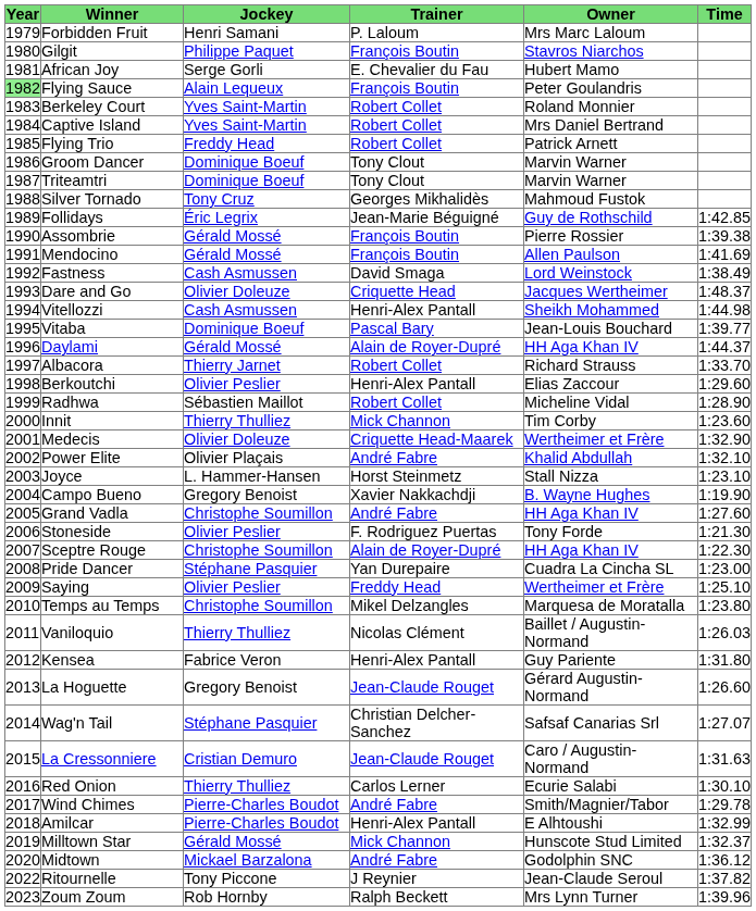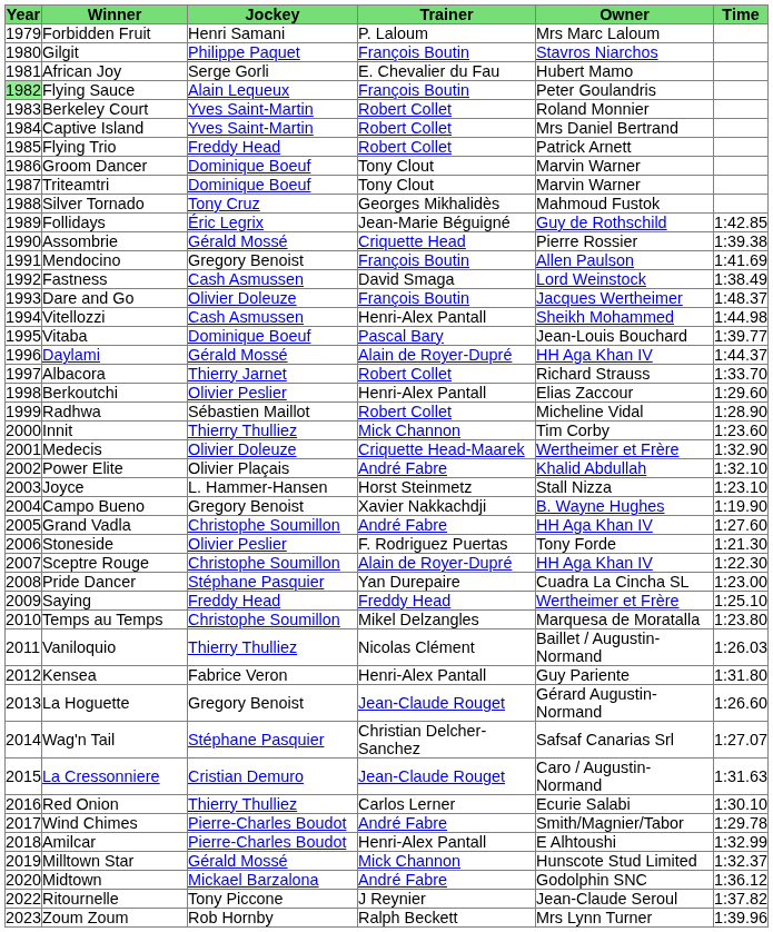Assombrie | Trainer: François Boutin -> Criquette Head
Mendocino | Jockey: Gérald Mossé -> Gregory Benoist
Dare and Go | Trainer: Criquette Head -> François Boutin
Saying | Jockey: Olivier Peslier -> Freddy Head
